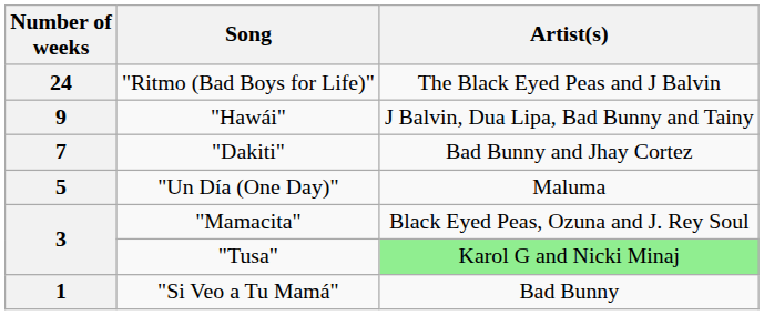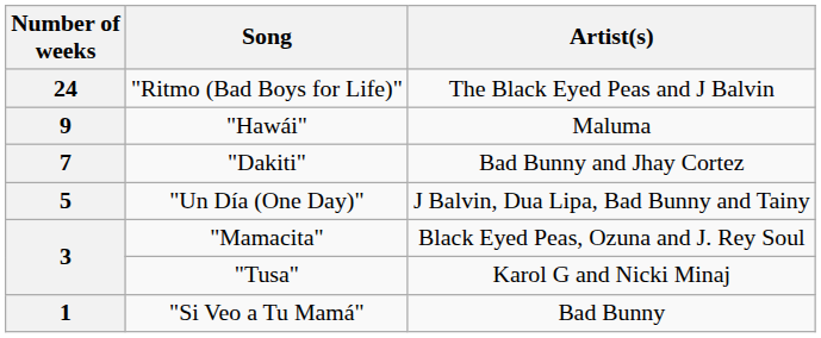"Hawái" | Artist(s): J Balvin, Dua Lipa, Bad Bunny and Tainy -> Maluma
"Un Día (One Day)" | Artist(s): Maluma -> J Balvin, Dua Lipa, Bad Bunny and Tainy
"Tusa" | Artist(s): lightgreen background -> no background
